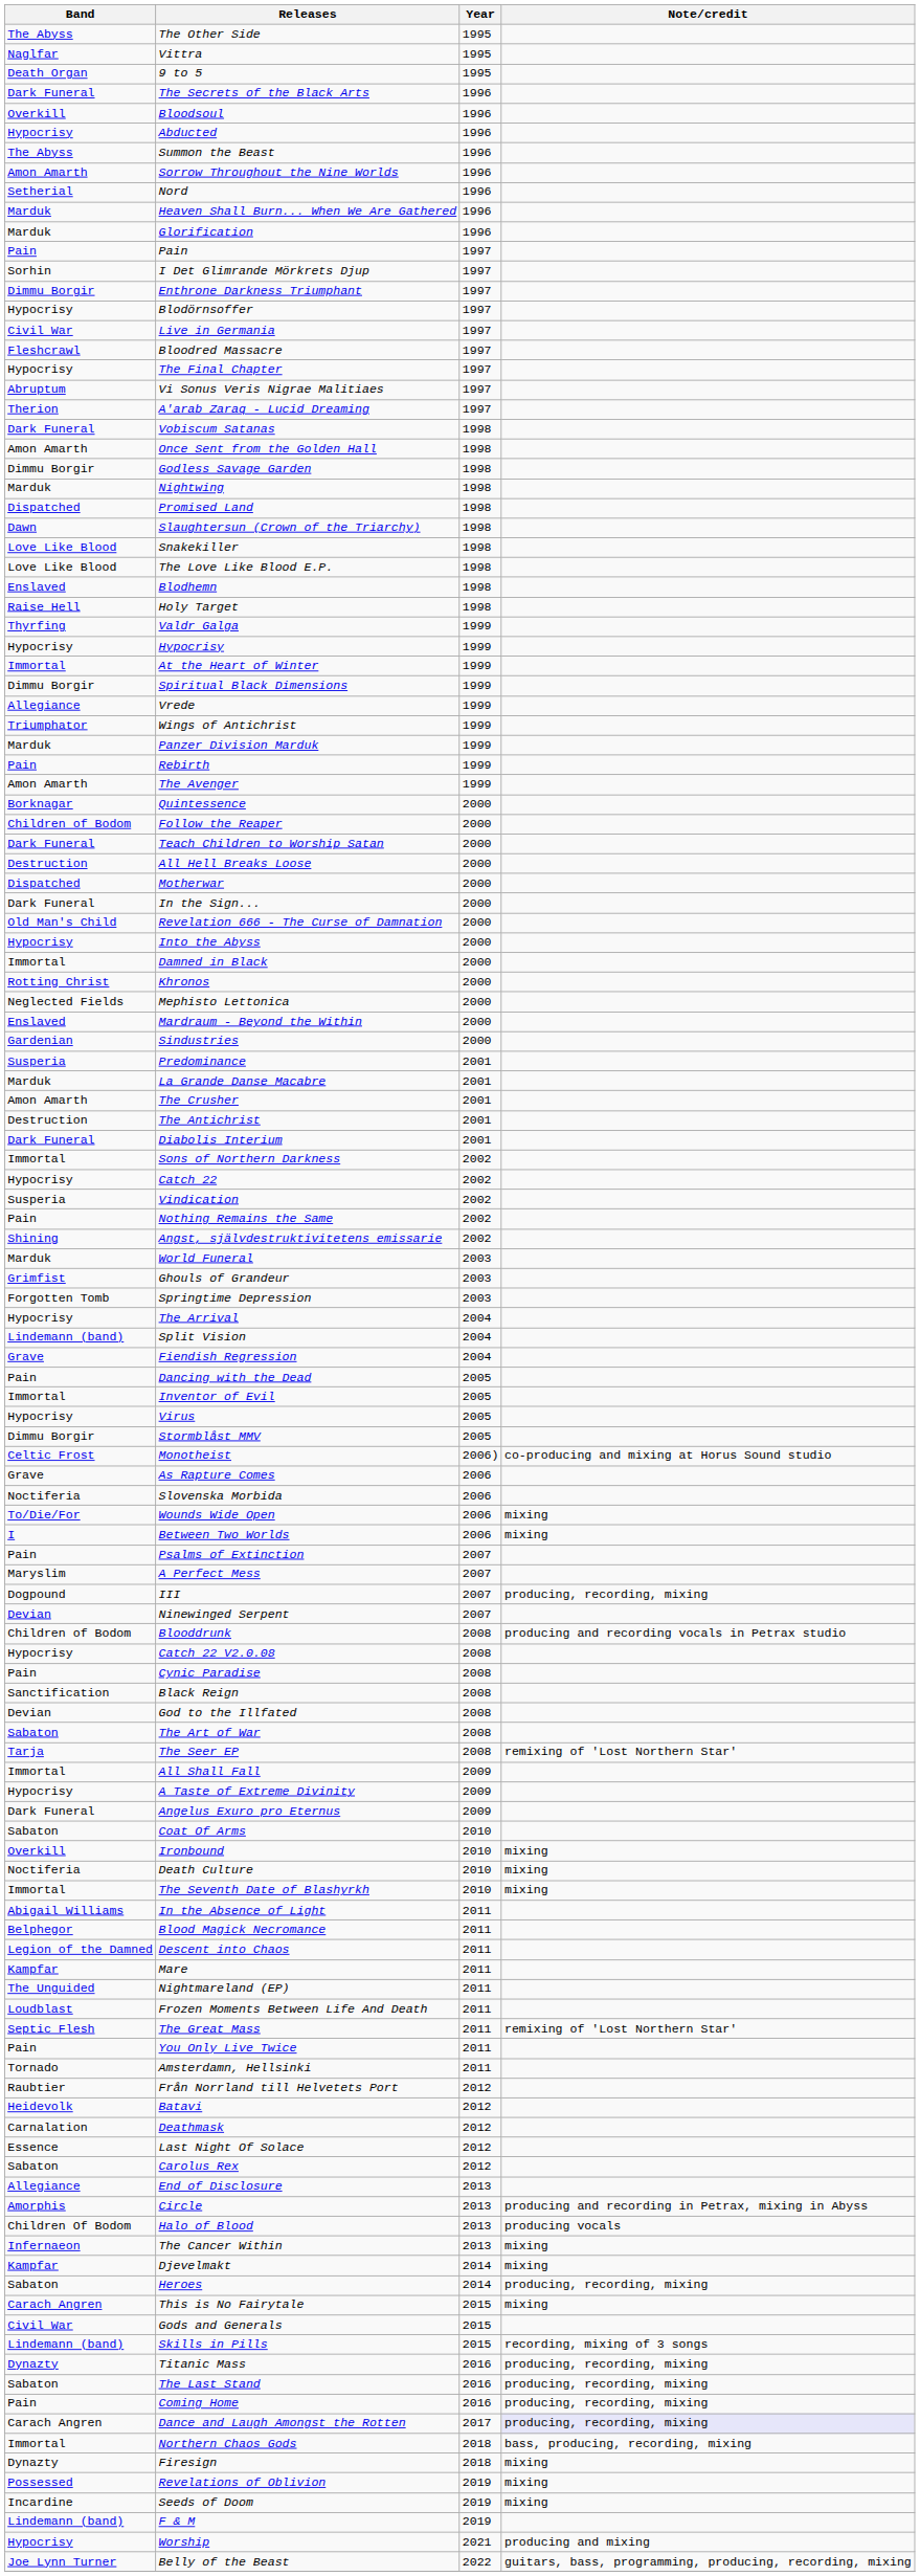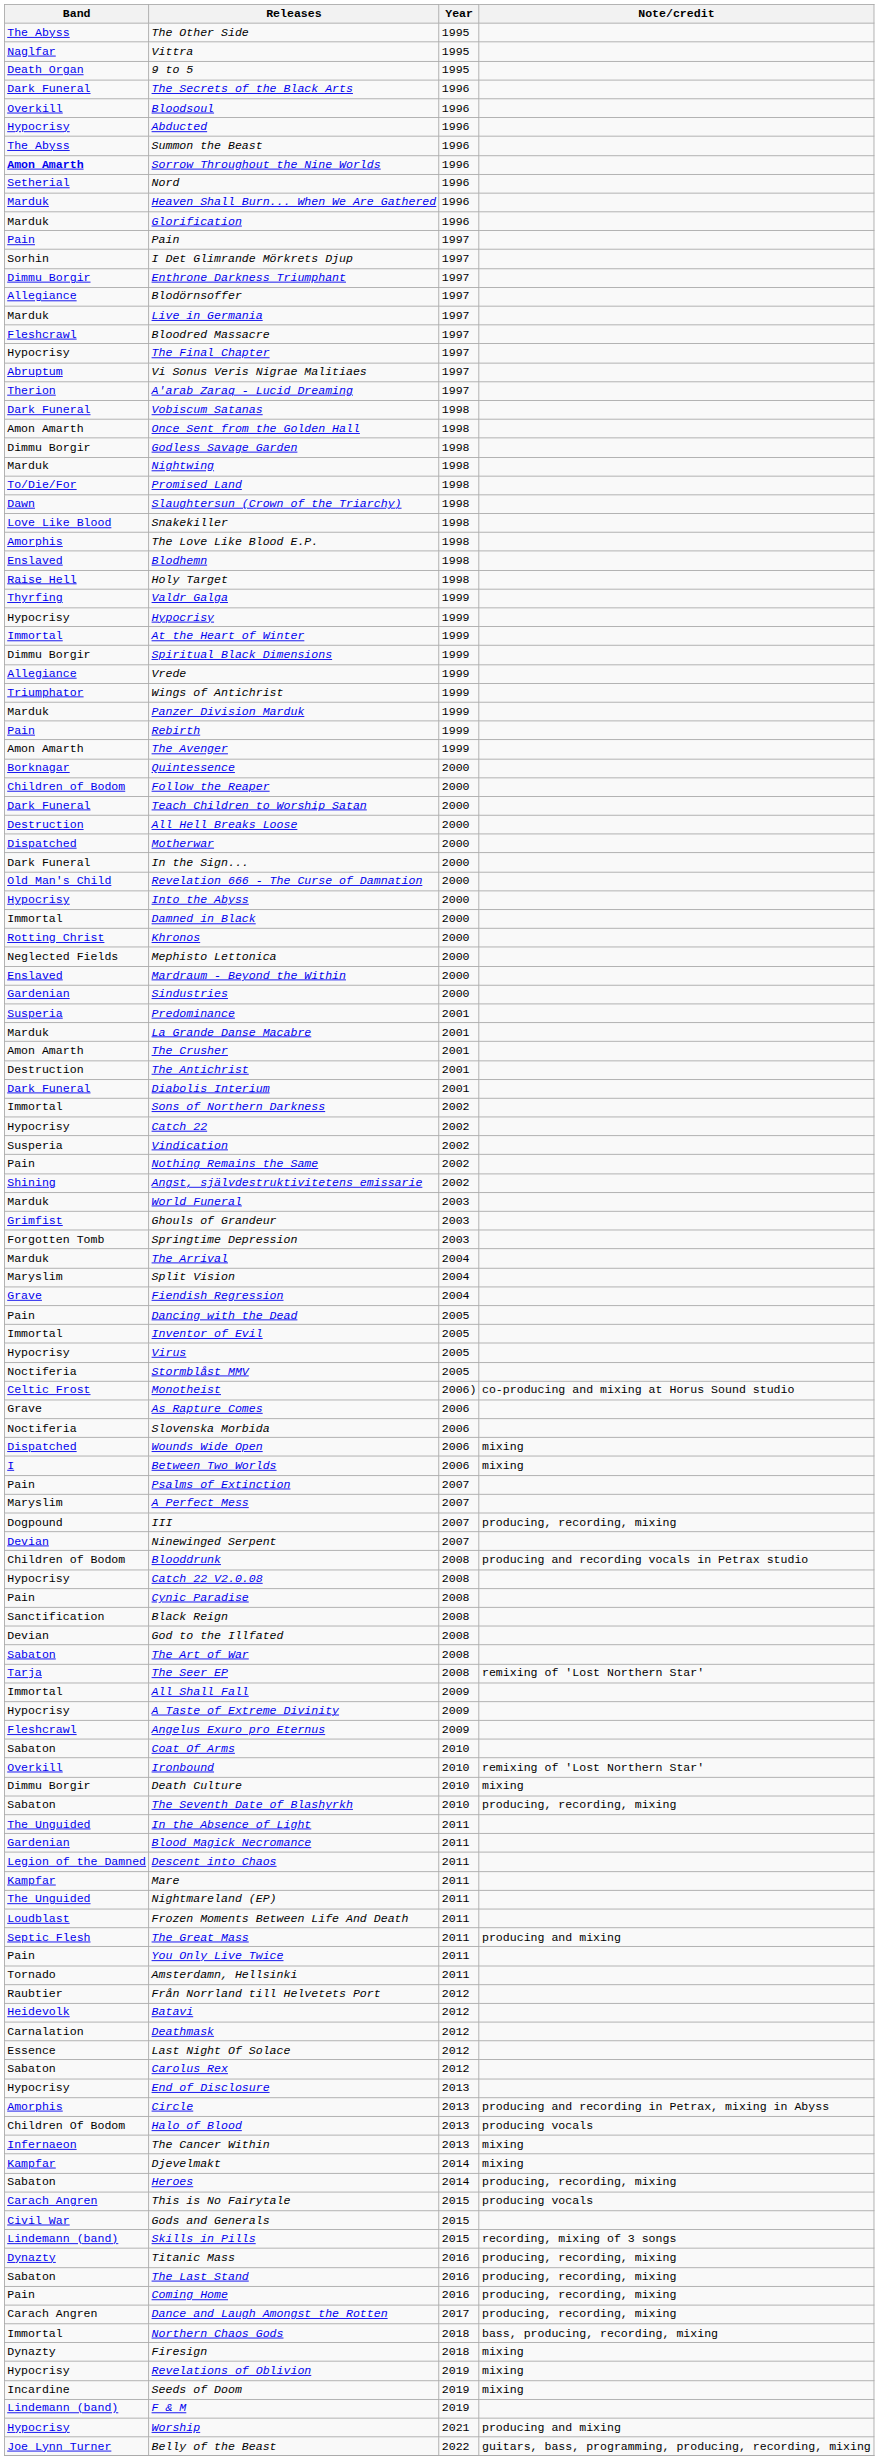Sorrow Throughout the Nine Worlds | Band: normal -> bold
Blodörnsoffer | Band: Hypocrisy -> Allegiance
Live in Germania | Band: Civil War -> Marduk
Promised Land | Band: Dispatched -> To/Die/For
The Love Like Blood E.P. | Band: Love Like Blood -> Amorphis
The Arrival | Band: Hypocrisy -> Marduk
Split Vision | Band: Lindemann (band) -> Maryslim
Stormblåst MMV | Band: Dimmu Borgir -> Noctiferia
Wounds Wide Open | Band: To/Die/For -> Dispatched
Angelus Exuro pro Eternus | Band: Dark Funeral -> Fleshcrawl
Ironbound | Note/credit: mixing -> remixing of 'Lost Northern Star'
Death Culture | Band: Noctiferia -> Dimmu Borgir
The Seventh Date of Blashyrkh | Band: Immortal -> Sabaton
The Seventh Date of Blashyrkh | Note/credit: mixing -> producing, recording, mixing
In the Absence of Light | Band: Abigail Williams -> The Unguided
Blood Magick Necromance | Band: Belphegor -> Gardenian
The Great Mass | Note/credit: remixing of 'Lost Northern Star' -> producing and mixing
End of Disclosure | Band: Allegiance -> Hypocrisy
This is No Fairytale | Note/credit: mixing -> producing vocals
Dance and Laugh Amongst the Rotten | Note/credit: lavender background -> no background
Revelations of Oblivion | Band: Possessed -> Hypocrisy
